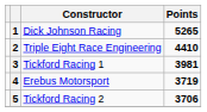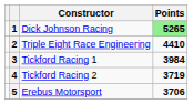1 | Points: no background -> lightgreen background
3 | Points: 3981 -> 3984
4 | Constructor: Erebus Motorsport -> Tickford Racing 2
5 | Constructor: Tickford Racing 2 -> Erebus Motorsport
